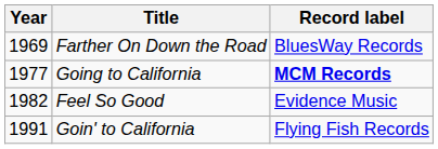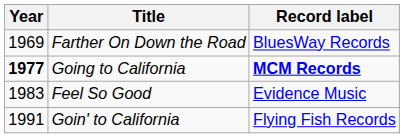Going to California | Year: normal -> bold
Feel So Good | Year: 1982 -> 1983
